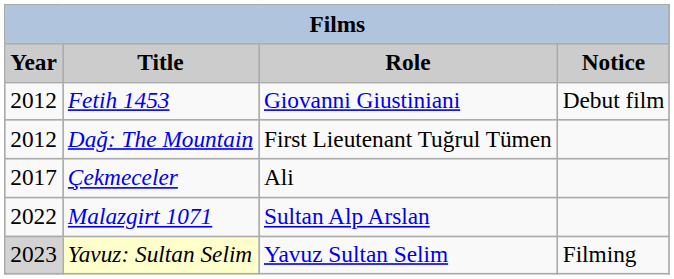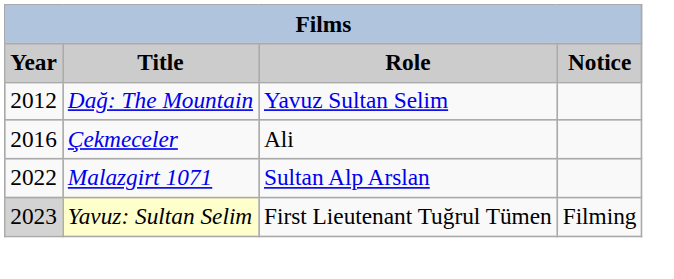- row: 2012 | Fetih 1453 | Giovanni Giustiniani | Debut film
Dağ: The Mountain | Role: First Lieutenant Tuğrul Tümen -> Yavuz Sultan Selim
Çekmeceler | Year: 2017 -> 2016
Yavuz: Sultan Selim | Role: Yavuz Sultan Selim -> First Lieutenant Tuğrul Tümen
